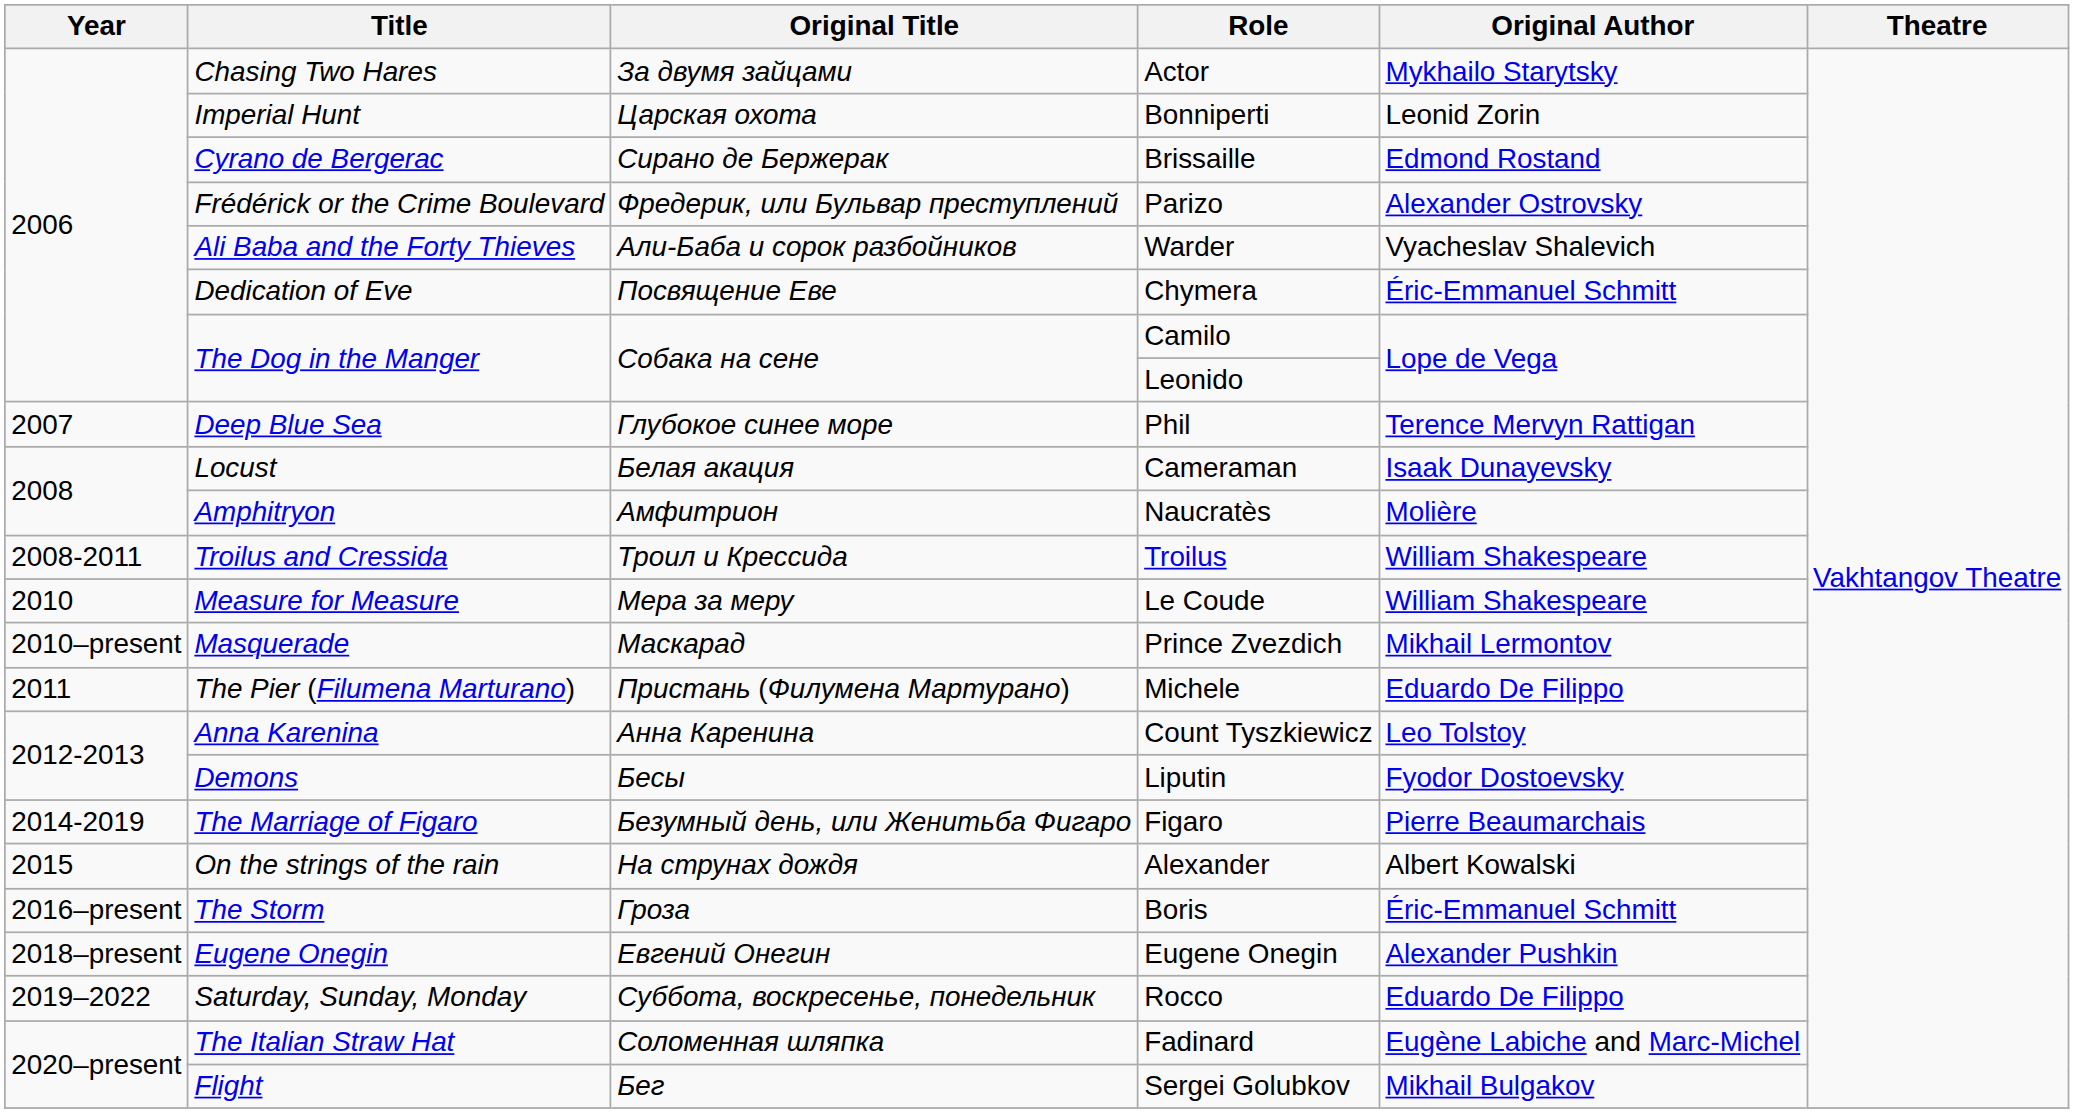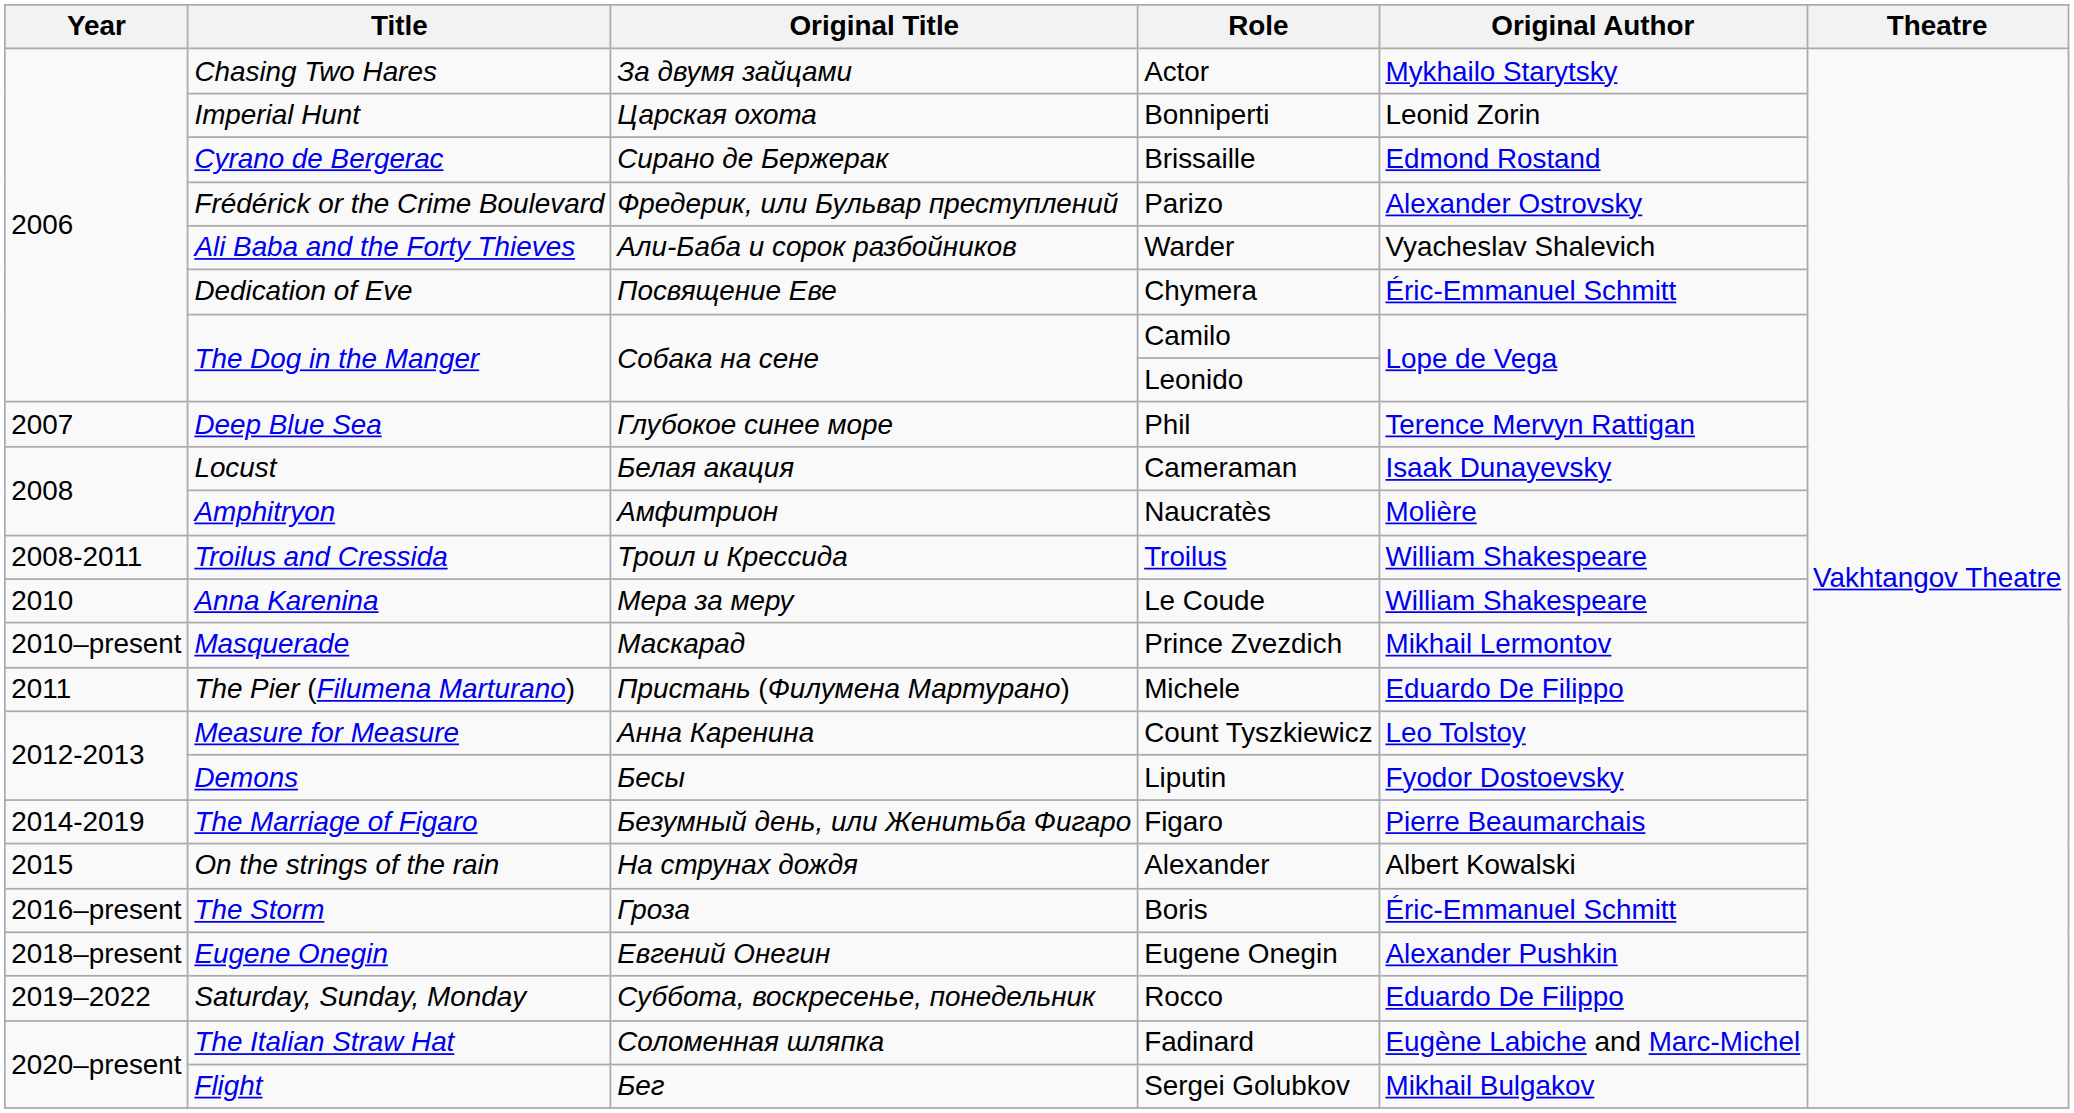Le Coude | Title: Measure for Measure -> Anna Karenina
Count Tyszkiewicz | Title: Anna Karenina -> Measure for Measure
